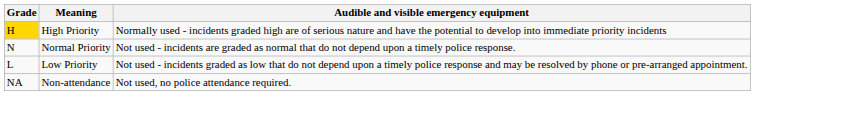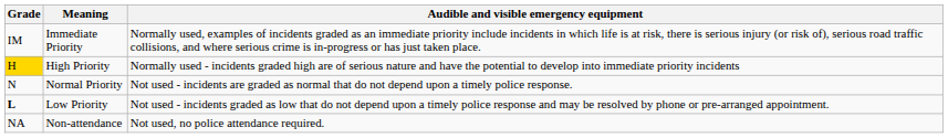+ row: IM | Immediate Priority | Normally used, examples of incidents graded as an immediate priority include incidents in which life is at risk, there is serious injury (or risk of), serious road traffic collisions, and where serious crime is in-progress or has just taken place.
Low Priority | Grade: normal -> bold
